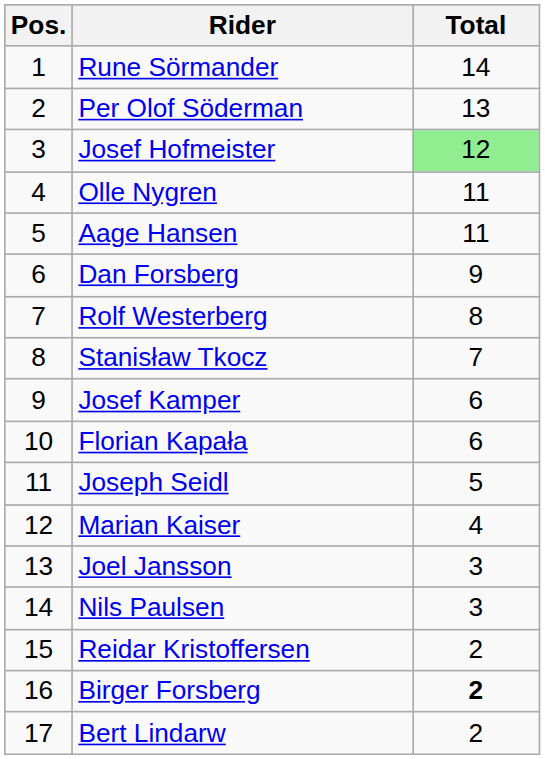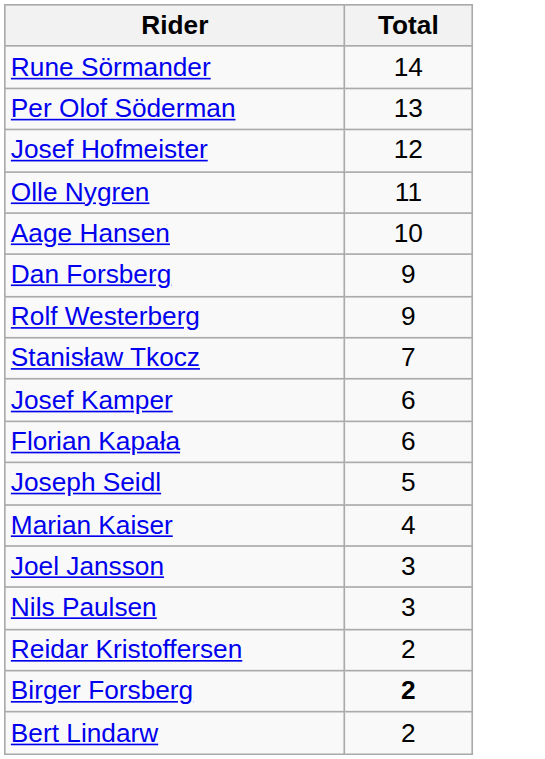- column: Pos. | 1 | 2 | 3 | 4 | 5 | 6 | 7 | 8 | 9 | 10 | 11 | 12 | 13 | 14 | 15 | 16 | 17
Josef Hofmeister | Total: lightgreen background -> no background
Aage Hansen | Total: 11 -> 10
Rolf Westerberg | Total: 8 -> 9
